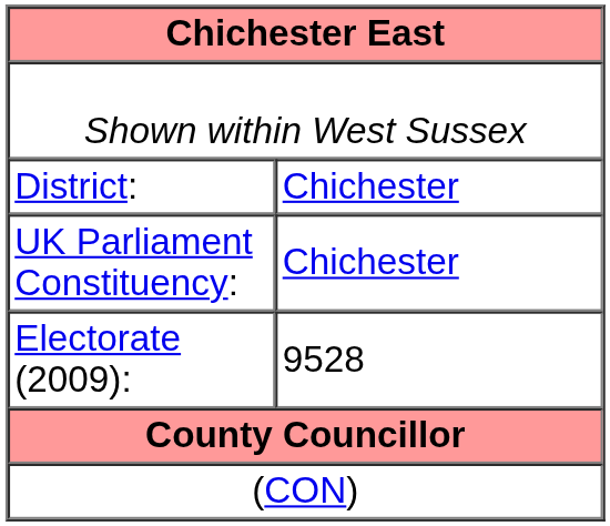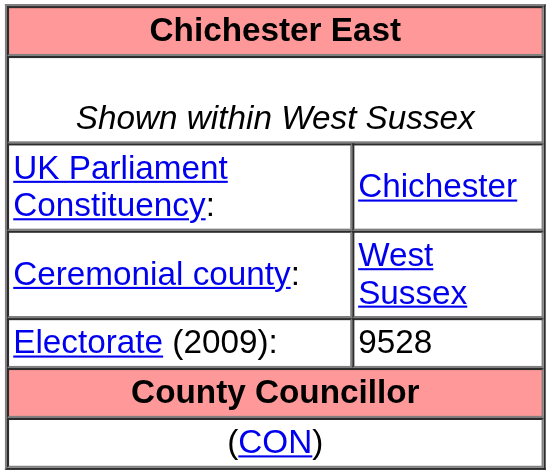- row: District: | Chichester
+ row: Ceremonial county: | West Sussex
